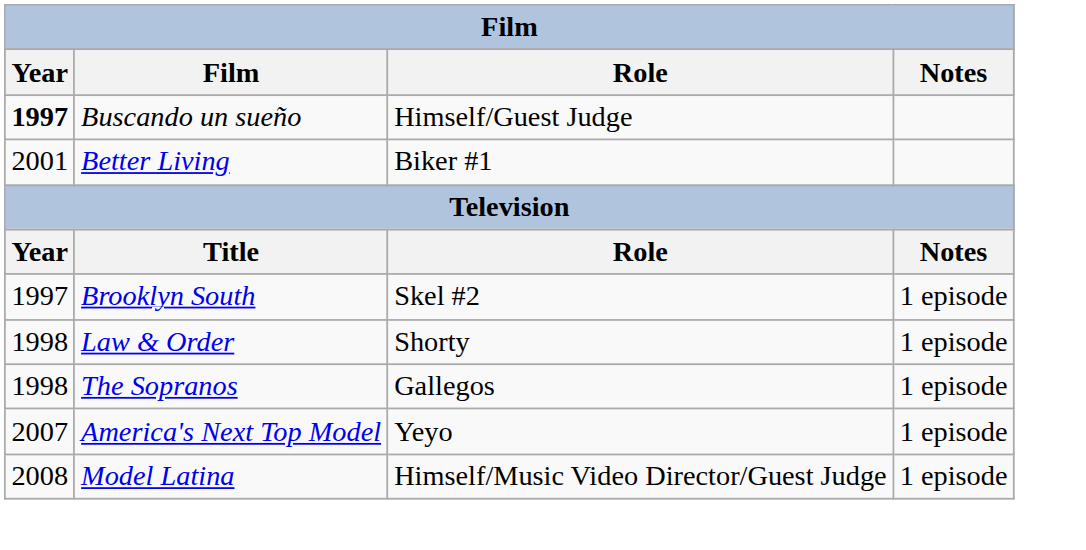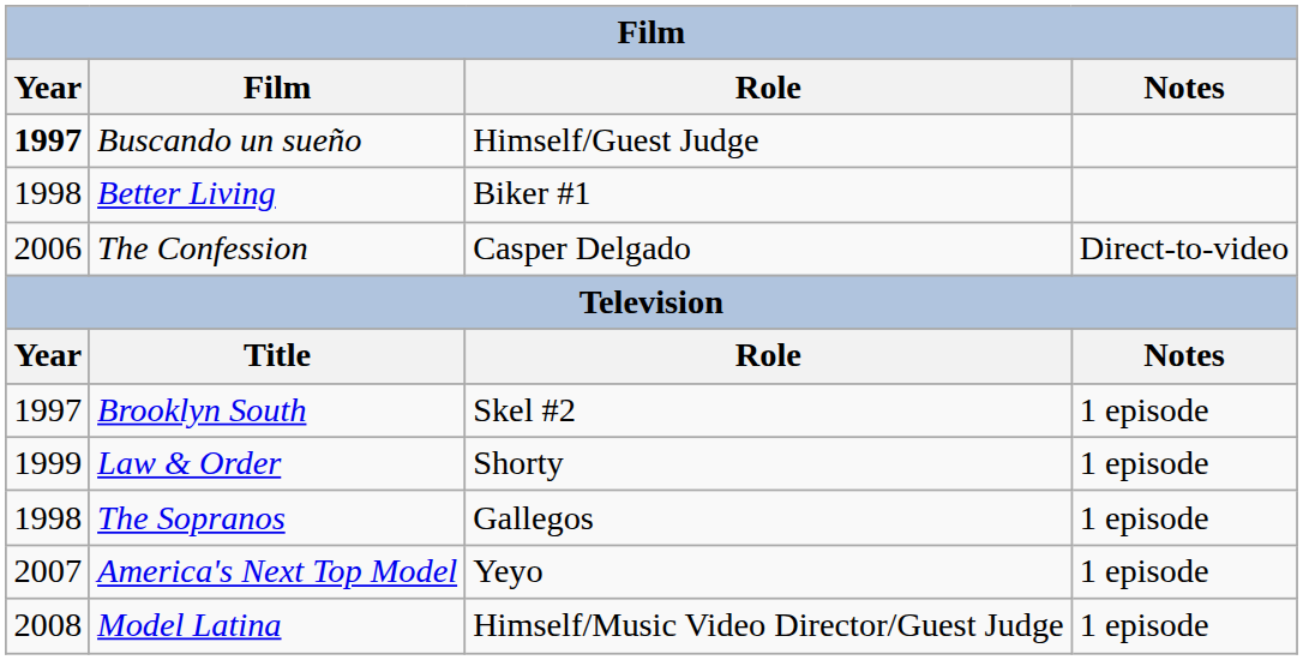Better Living | Year: 2001 -> 1998
+ row: 2006 | The Confession | Casper Delgado | Direct-to-video
Law & Order | Year: 1998 -> 1999
